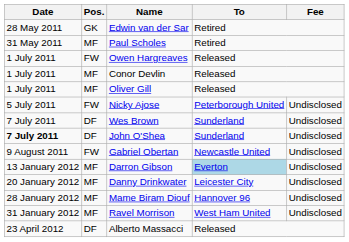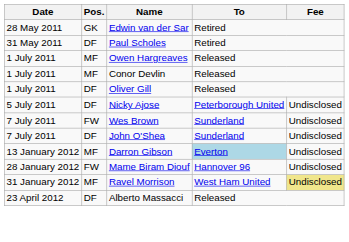Paul Scholes | Pos.: MF -> DF
Owen Hargreaves | Pos.: FW -> MF
Oliver Gill | Pos.: MF -> DF
Nicky Ajose | Pos.: FW -> DF
Wes Brown | Pos.: DF -> FW
John O'Shea | Date: bold -> normal
- row: 9 August 2011 | FW | Gabriel Obertan | Newcastle United | Undisclosed
- row: 20 January 2012 | MF | Danny Drinkwater | Leicester City | Undisclosed
Mame Biram Diouf | Pos.: MF -> FW
Ravel Morrison | Fee: no background -> khaki background
